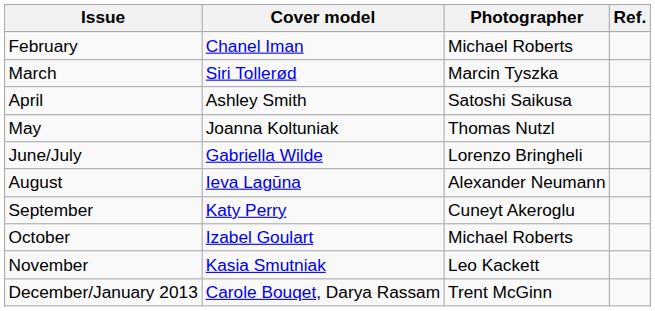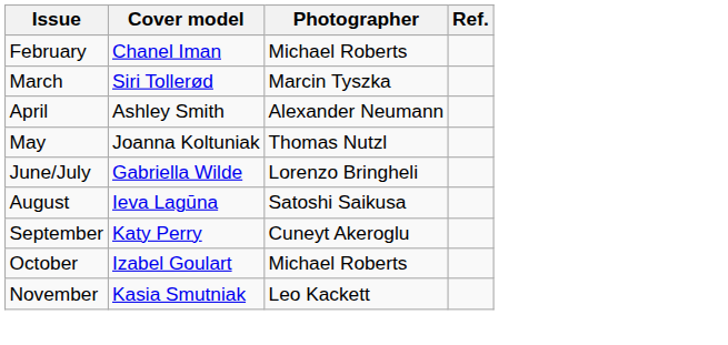April | Photographer: Satoshi Saikusa -> Alexander Neumann
August | Photographer: Alexander Neumann -> Satoshi Saikusa
- row: December/January 2013 | Carole Bouqet, Darya Rassam | Trent McGinn
